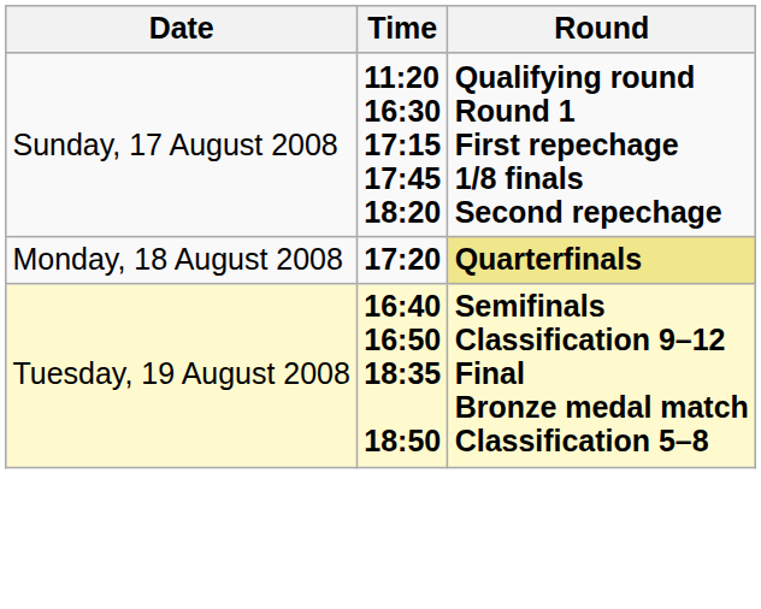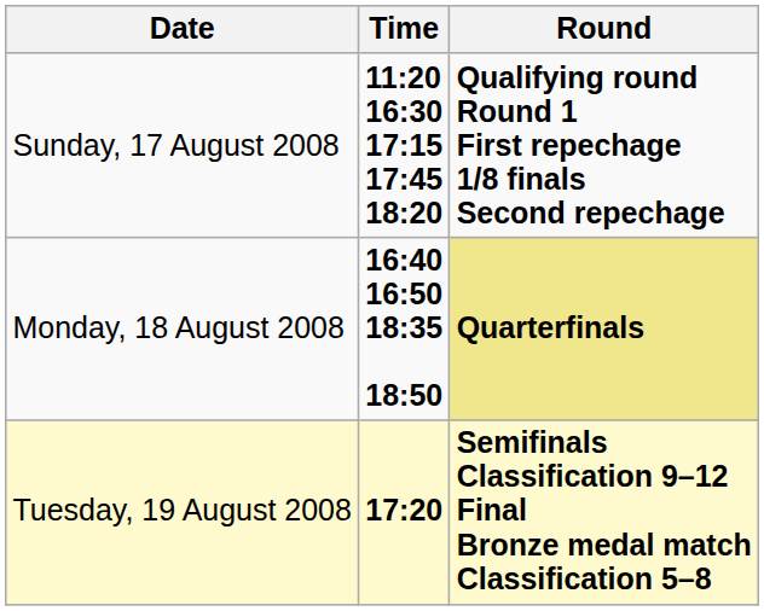Monday, 18 August 2008 | Time: 17:20 -> 16:40 16:50 18:35 18:50
Tuesday, 19 August 2008 | Time: 16:40 16:50 18:35 18:50 -> 17:20
